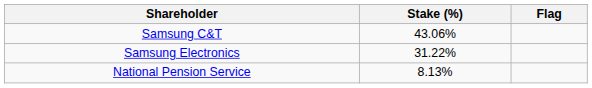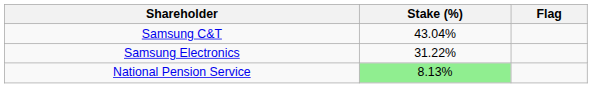Samsung C&T | Stake (%): 43.06% -> 43.04%
National Pension Service | Stake (%): no background -> lightgreen background
